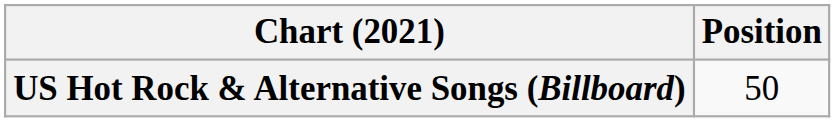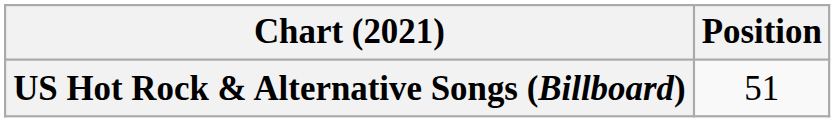US Hot Rock & Alternative Songs (Billboard) | Position: 50 -> 51
